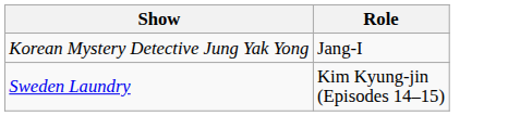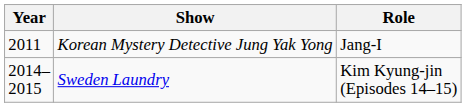+ column: Year | 2011 | 2014–2015
